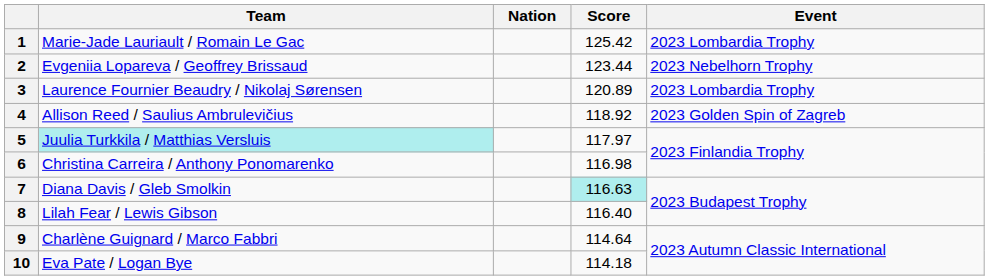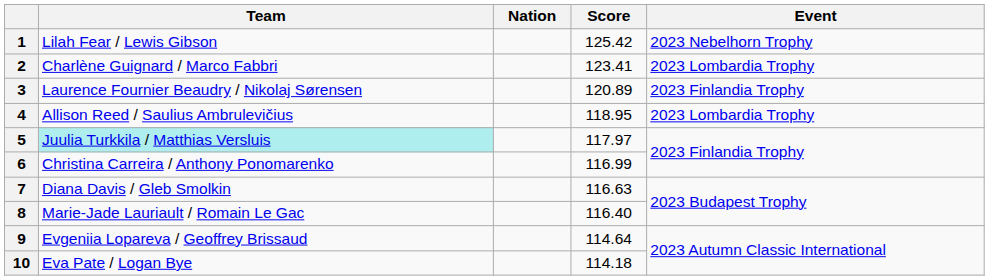1 | Team: Marie-Jade Lauriault / Romain Le Gac -> Lilah Fear / Lewis Gibson
1 | Event: 2023 Lombardia Trophy -> 2023 Nebelhorn Trophy
2 | Team: Evgeniia Lopareva / Geoffrey Brissaud -> Charlène Guignard / Marco Fabbri
2 | Score: 123.44 -> 123.41
2 | Event: 2023 Nebelhorn Trophy -> 2023 Lombardia Trophy
3 | Event: 2023 Lombardia Trophy -> 2023 Finlandia Trophy
4 | Score: 118.92 -> 118.95
4 | Event: 2023 Golden Spin of Zagreb -> 2023 Lombardia Trophy
6 | Score: 116.98 -> 116.99
7 | Score: paleturquoise background -> no background
8 | Team: Lilah Fear / Lewis Gibson -> Marie-Jade Lauriault / Romain Le Gac
9 | Team: Charlène Guignard / Marco Fabbri -> Evgeniia Lopareva / Geoffrey Brissaud
